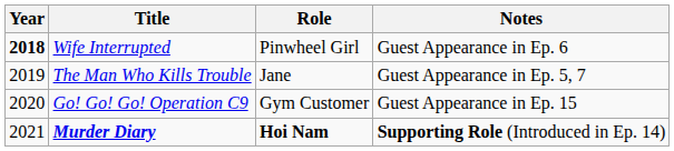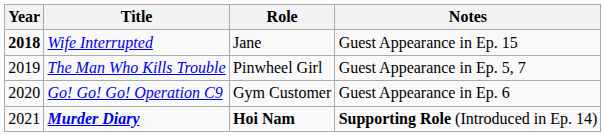Wife Interrupted | Role: Pinwheel Girl -> Jane
Wife Interrupted | Notes: Guest Appearance in Ep. 6 -> Guest Appearance in Ep. 15
The Man Who Kills Trouble | Role: Jane -> Pinwheel Girl
Go! Go! Go! Operation C9 | Notes: Guest Appearance in Ep. 15 -> Guest Appearance in Ep. 6
